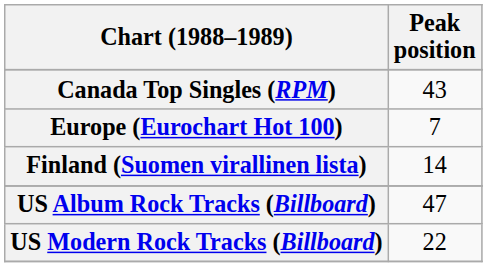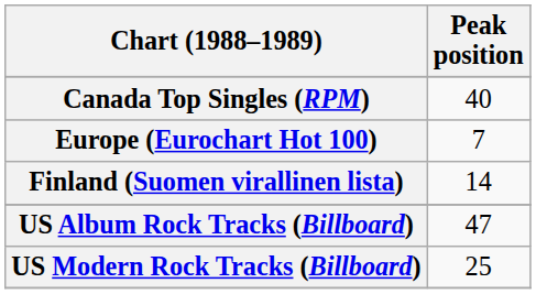Canada Top Singles (RPM) | Peak position: 43 -> 40
US Modern Rock Tracks (Billboard) | Peak position: 22 -> 25
